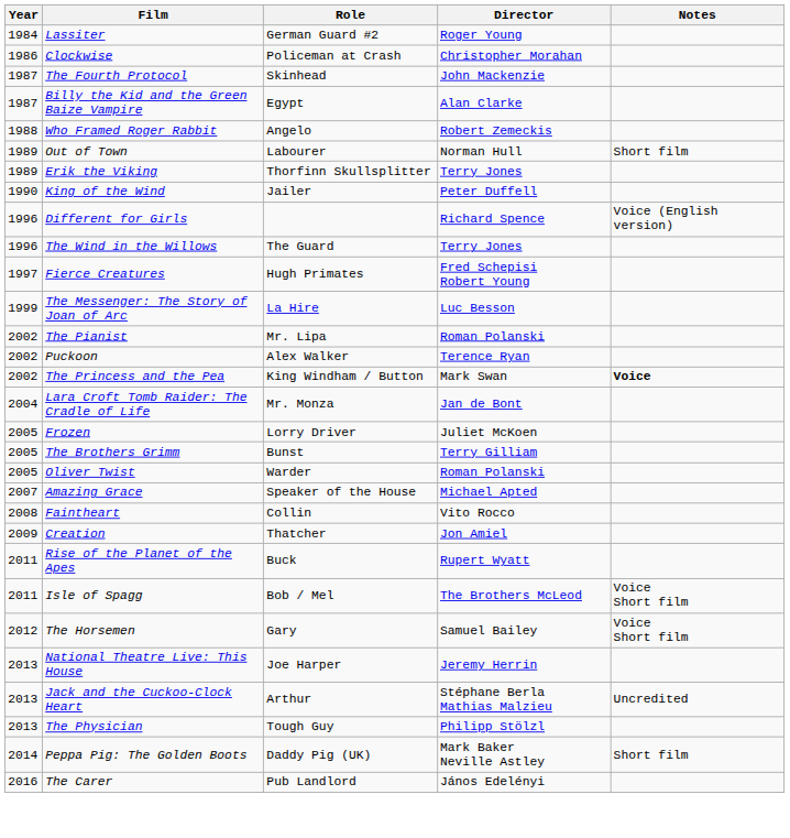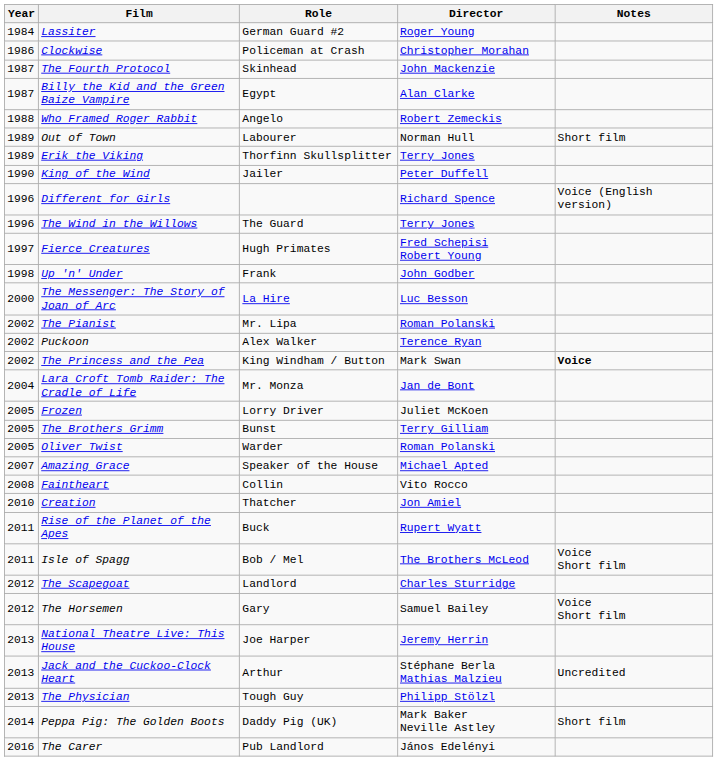+ row: 1998 | Up 'n' Under | Frank | John Godber
The Messenger: The Story of Joan of Arc | Year: 1999 -> 2000
Creation | Year: 2009 -> 2010
+ row: 2012 | The Scapegoat | Landlord | Charles Sturridge
